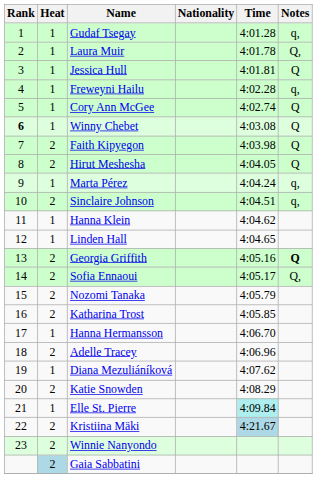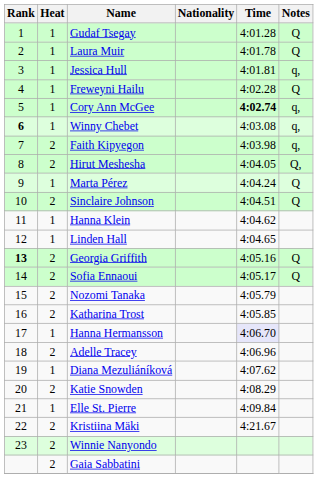Gudaf Tsegay | Notes: q, -> Q
Laura Muir | Notes: Q, -> Q
Jessica Hull | Notes: Q -> q,
Freweyni Hailu | Notes: q, -> Q
Cory Ann McGee | Time: normal -> bold
Cory Ann McGee | Notes: Q -> q,
Winny Chebet | Notes: Q -> q,
Faith Kipyegon | Notes: Q -> q,
Hirut Meshesha | Notes: Q -> Q,
Marta Pérez | Notes: q, -> Q
Sinclaire Johnson | Notes: q, -> Q
Georgia Griffith | Rank: normal -> bold
Georgia Griffith | Notes: bold -> normal
Sofia Ennaoui | Notes: Q, -> Q
Hanna Hermansson | Time: no background -> lavender background
Elle St. Pierre | Time: paleturquoise background -> no background
Kristiina Mäki | Time: lightblue background -> no background
Gaia Sabbatini | Heat: lightblue background -> no background
